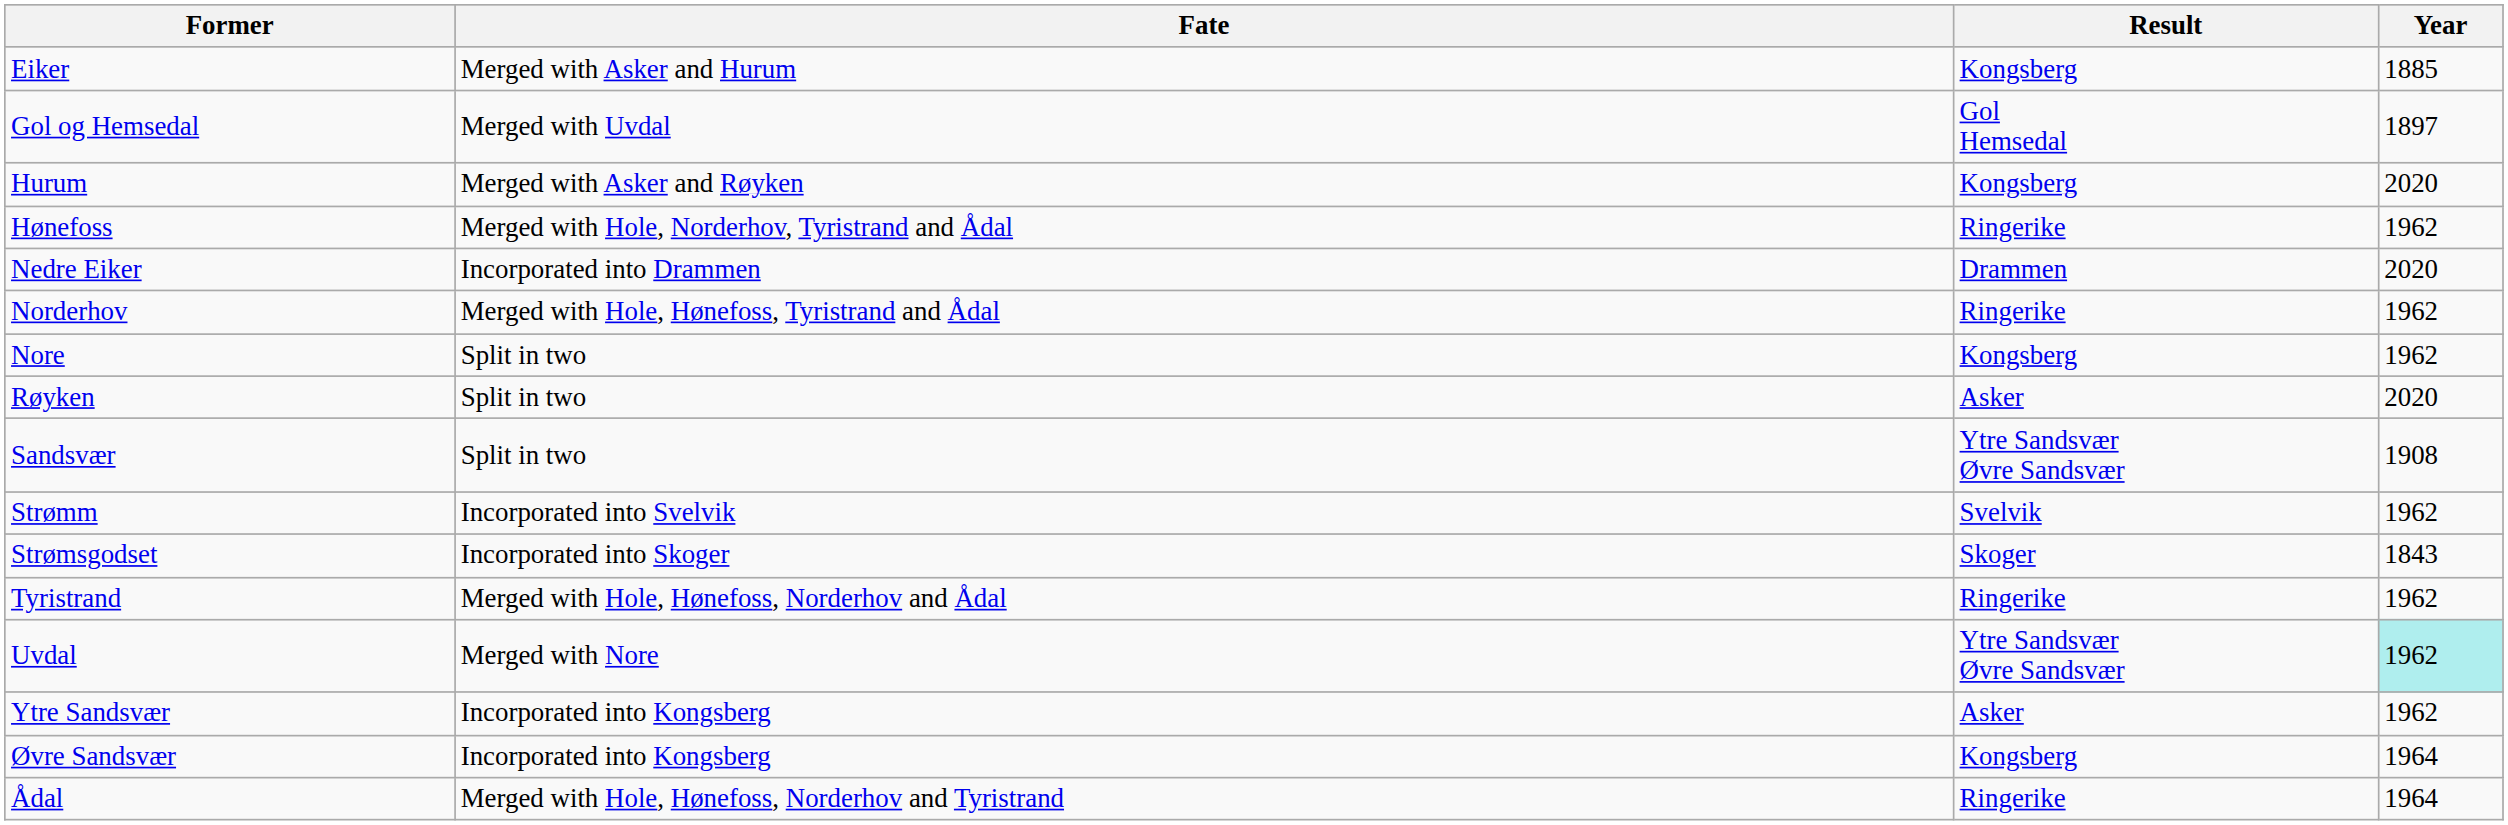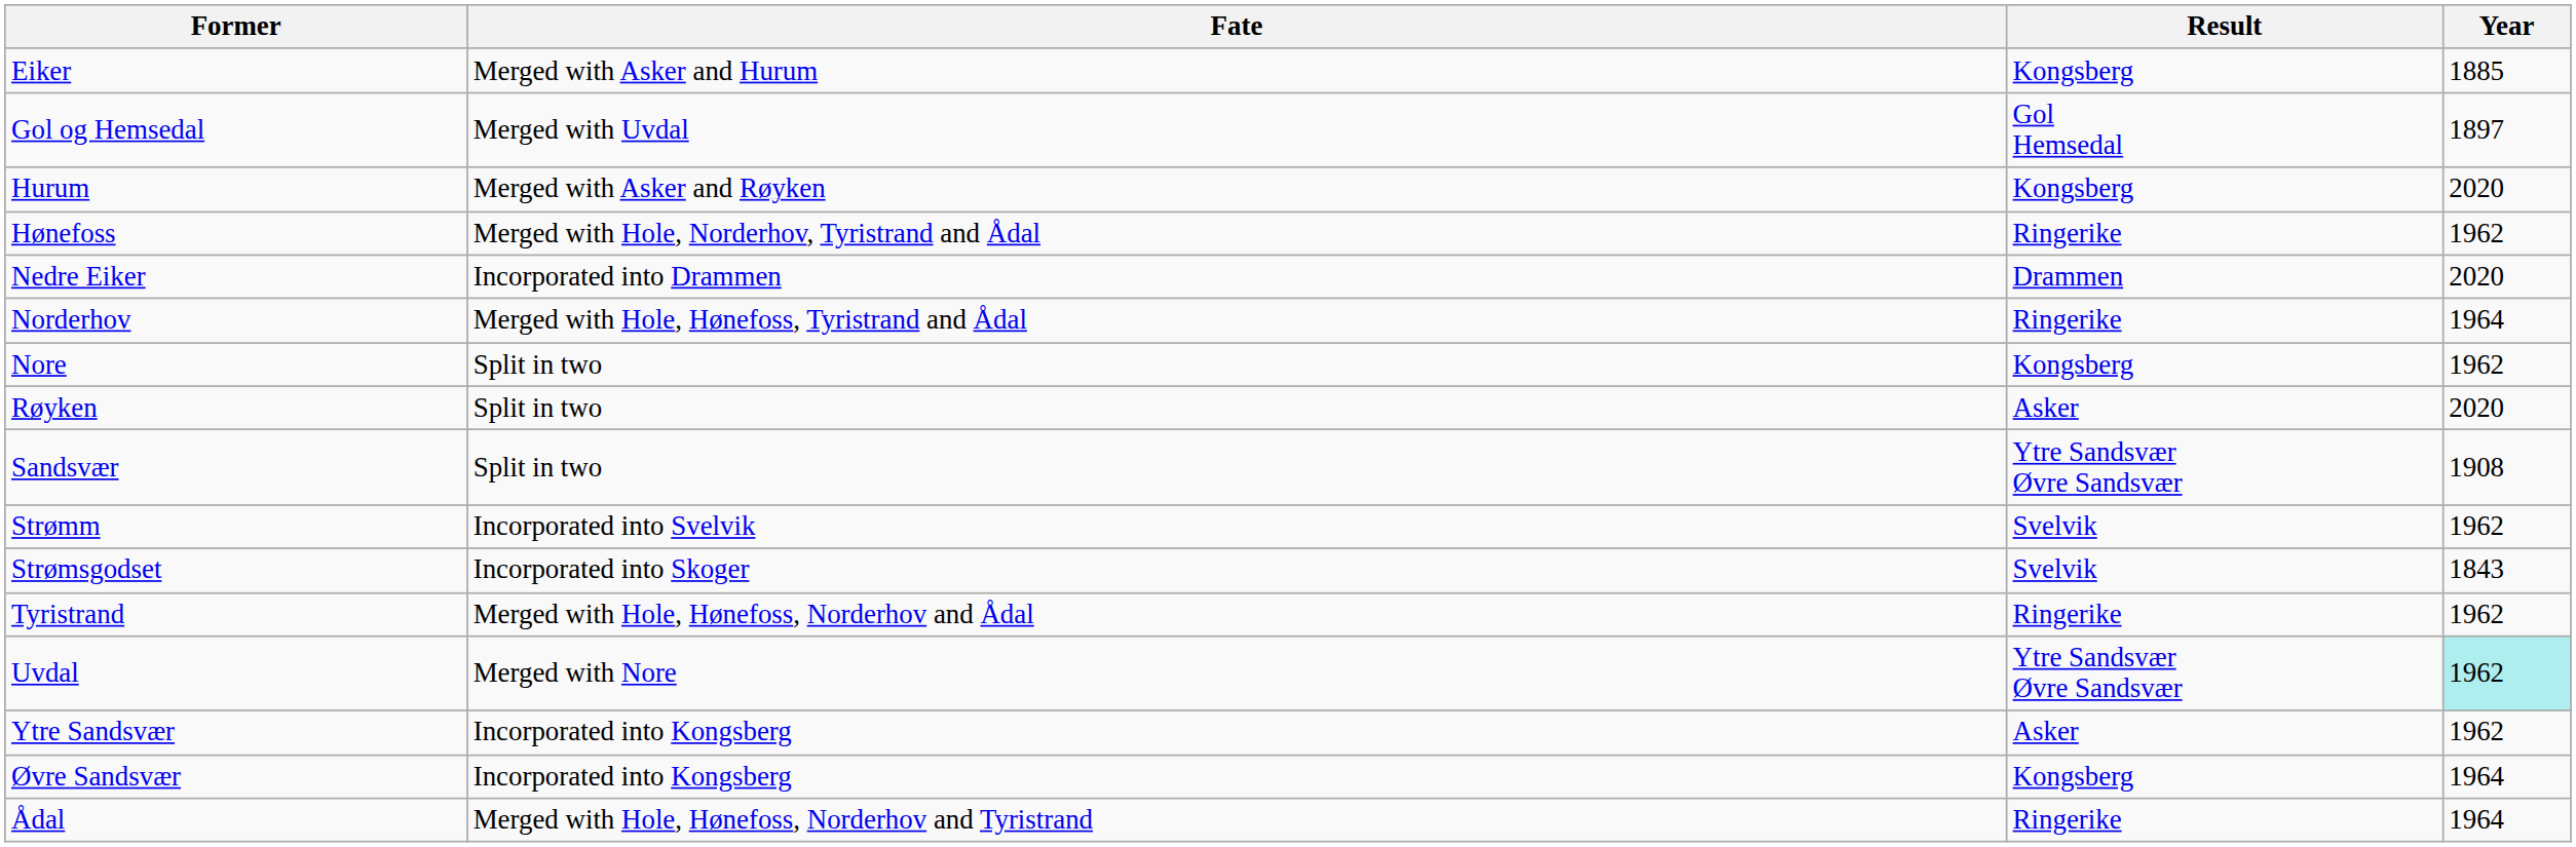Norderhov | Year: 1962 -> 1964
Strømsgodset | Result: Skoger -> Svelvik
